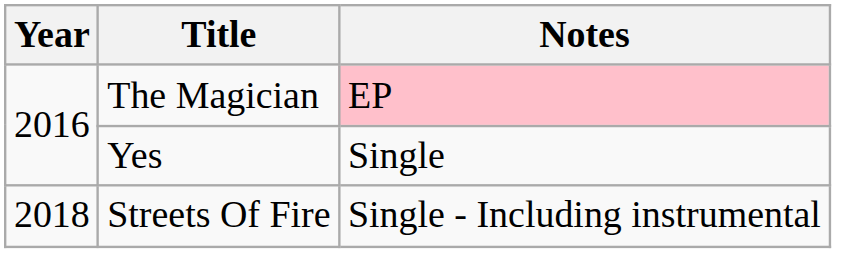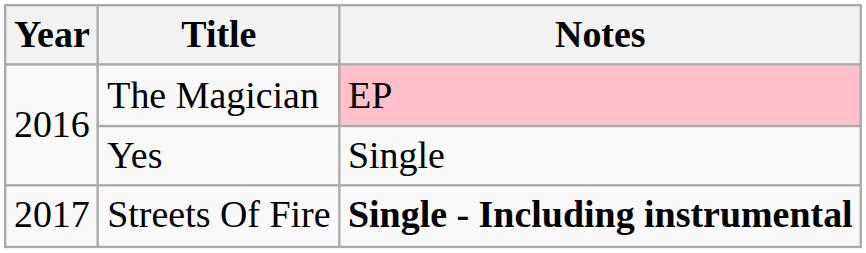Streets Of Fire | Year: 2018 -> 2017
Streets Of Fire | Notes: normal -> bold
